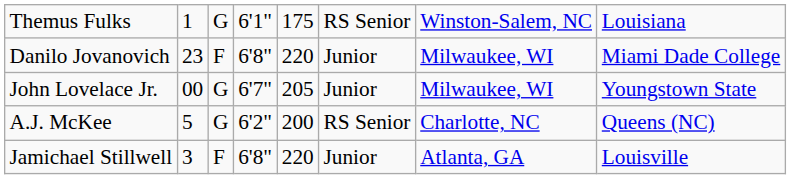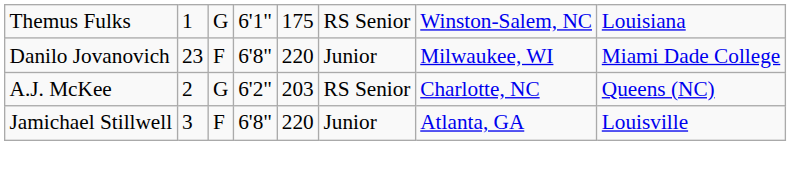- row: John Lovelace Jr. | 00 | G | 6'7" | 205 | Junior | Milwaukee, WI | Youngstown State
A.J. McKee | column 2: 5 -> 2
A.J. McKee | column 5: 200 -> 203
